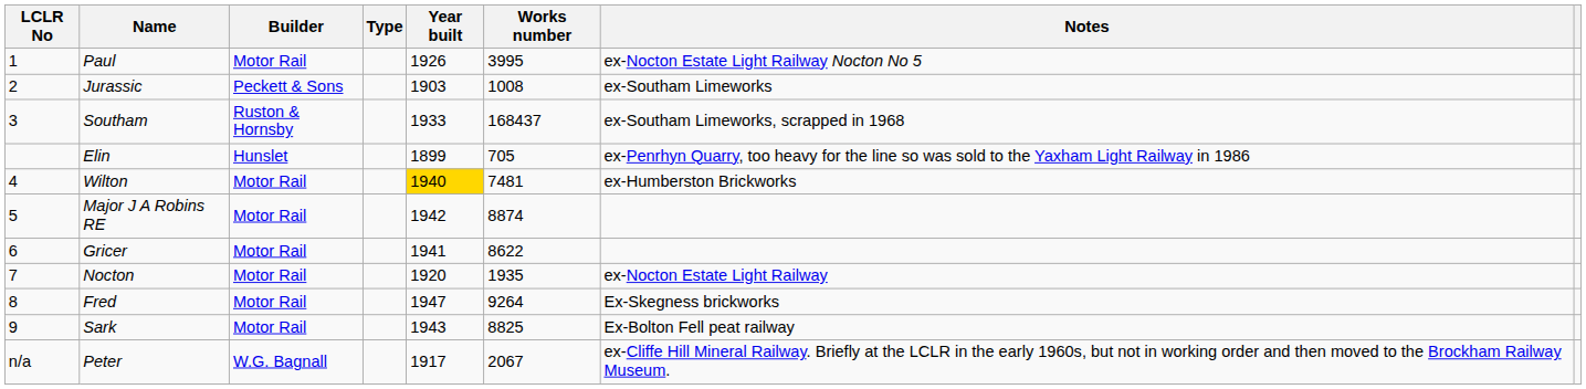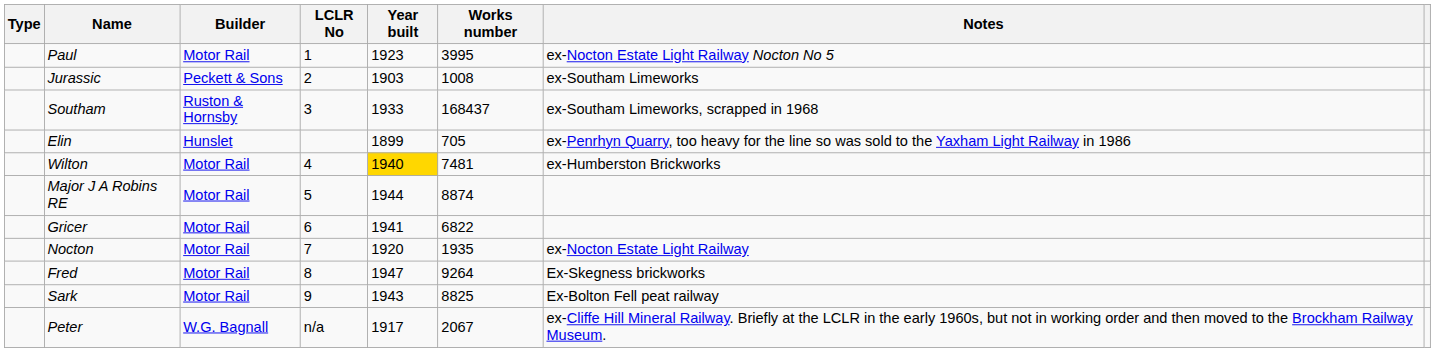columns swapped: LCLR No <-> Type
Paul | Year built: 1926 -> 1923
Major J A Robins RE | Year built: 1942 -> 1944
Gricer | Works number: 8622 -> 6822
